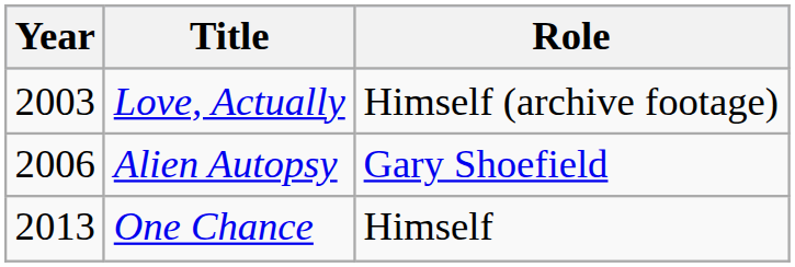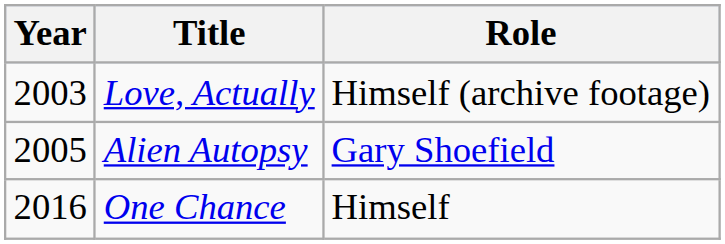Alien Autopsy | Year: 2006 -> 2005
One Chance | Year: 2013 -> 2016
